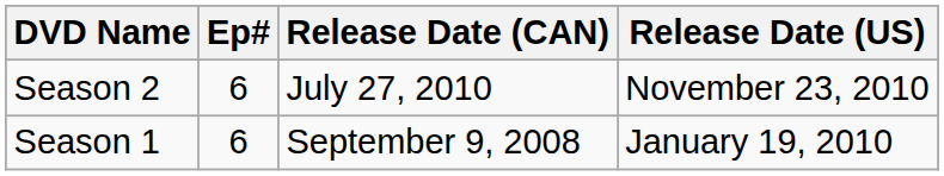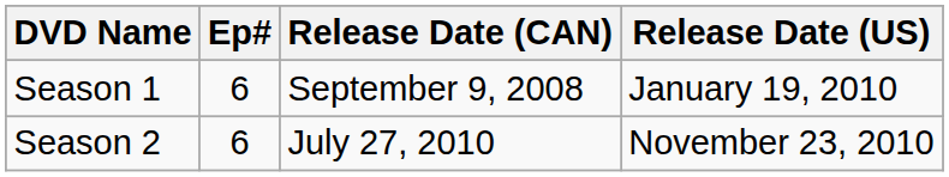rows swapped: Season 1 <-> Season 2
